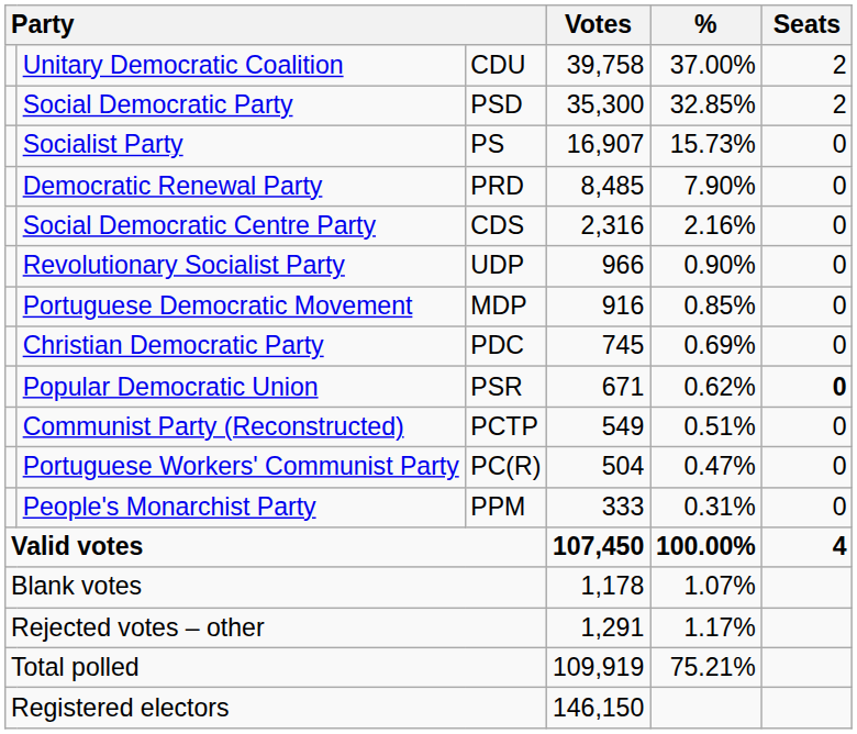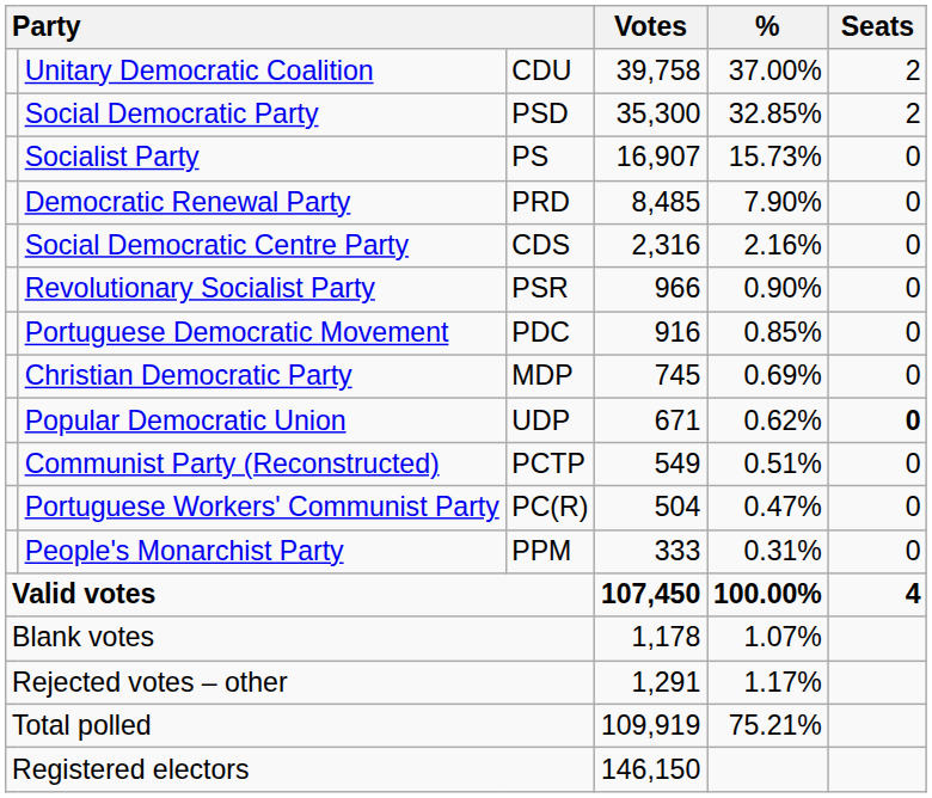Revolutionary Socialist Party | column 3: UDP -> PSR
Portuguese Democratic Movement | column 3: MDP -> PDC
Christian Democratic Party | column 3: PDC -> MDP
Popular Democratic Union | column 3: PSR -> UDP
